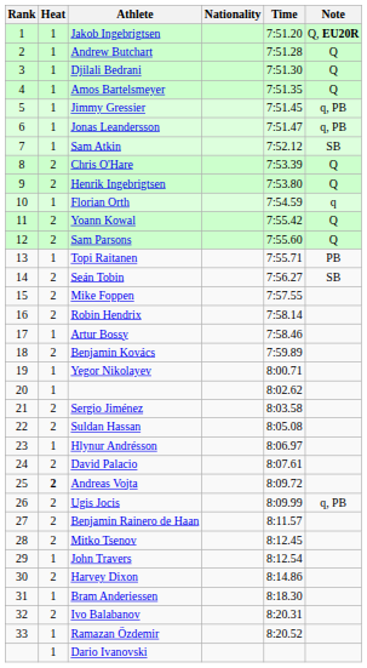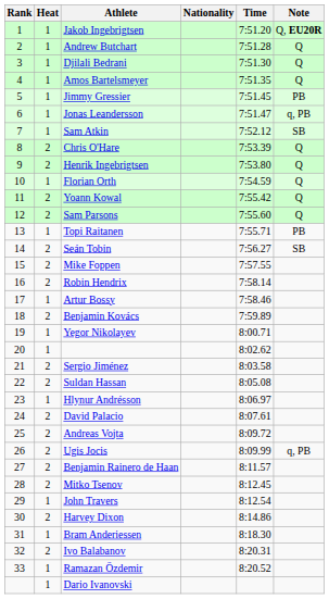Jimmy Gressier | Note: q, PB -> PB
Florian Orth | Note: q -> Q
Andreas Vojta | Heat: bold -> normal
